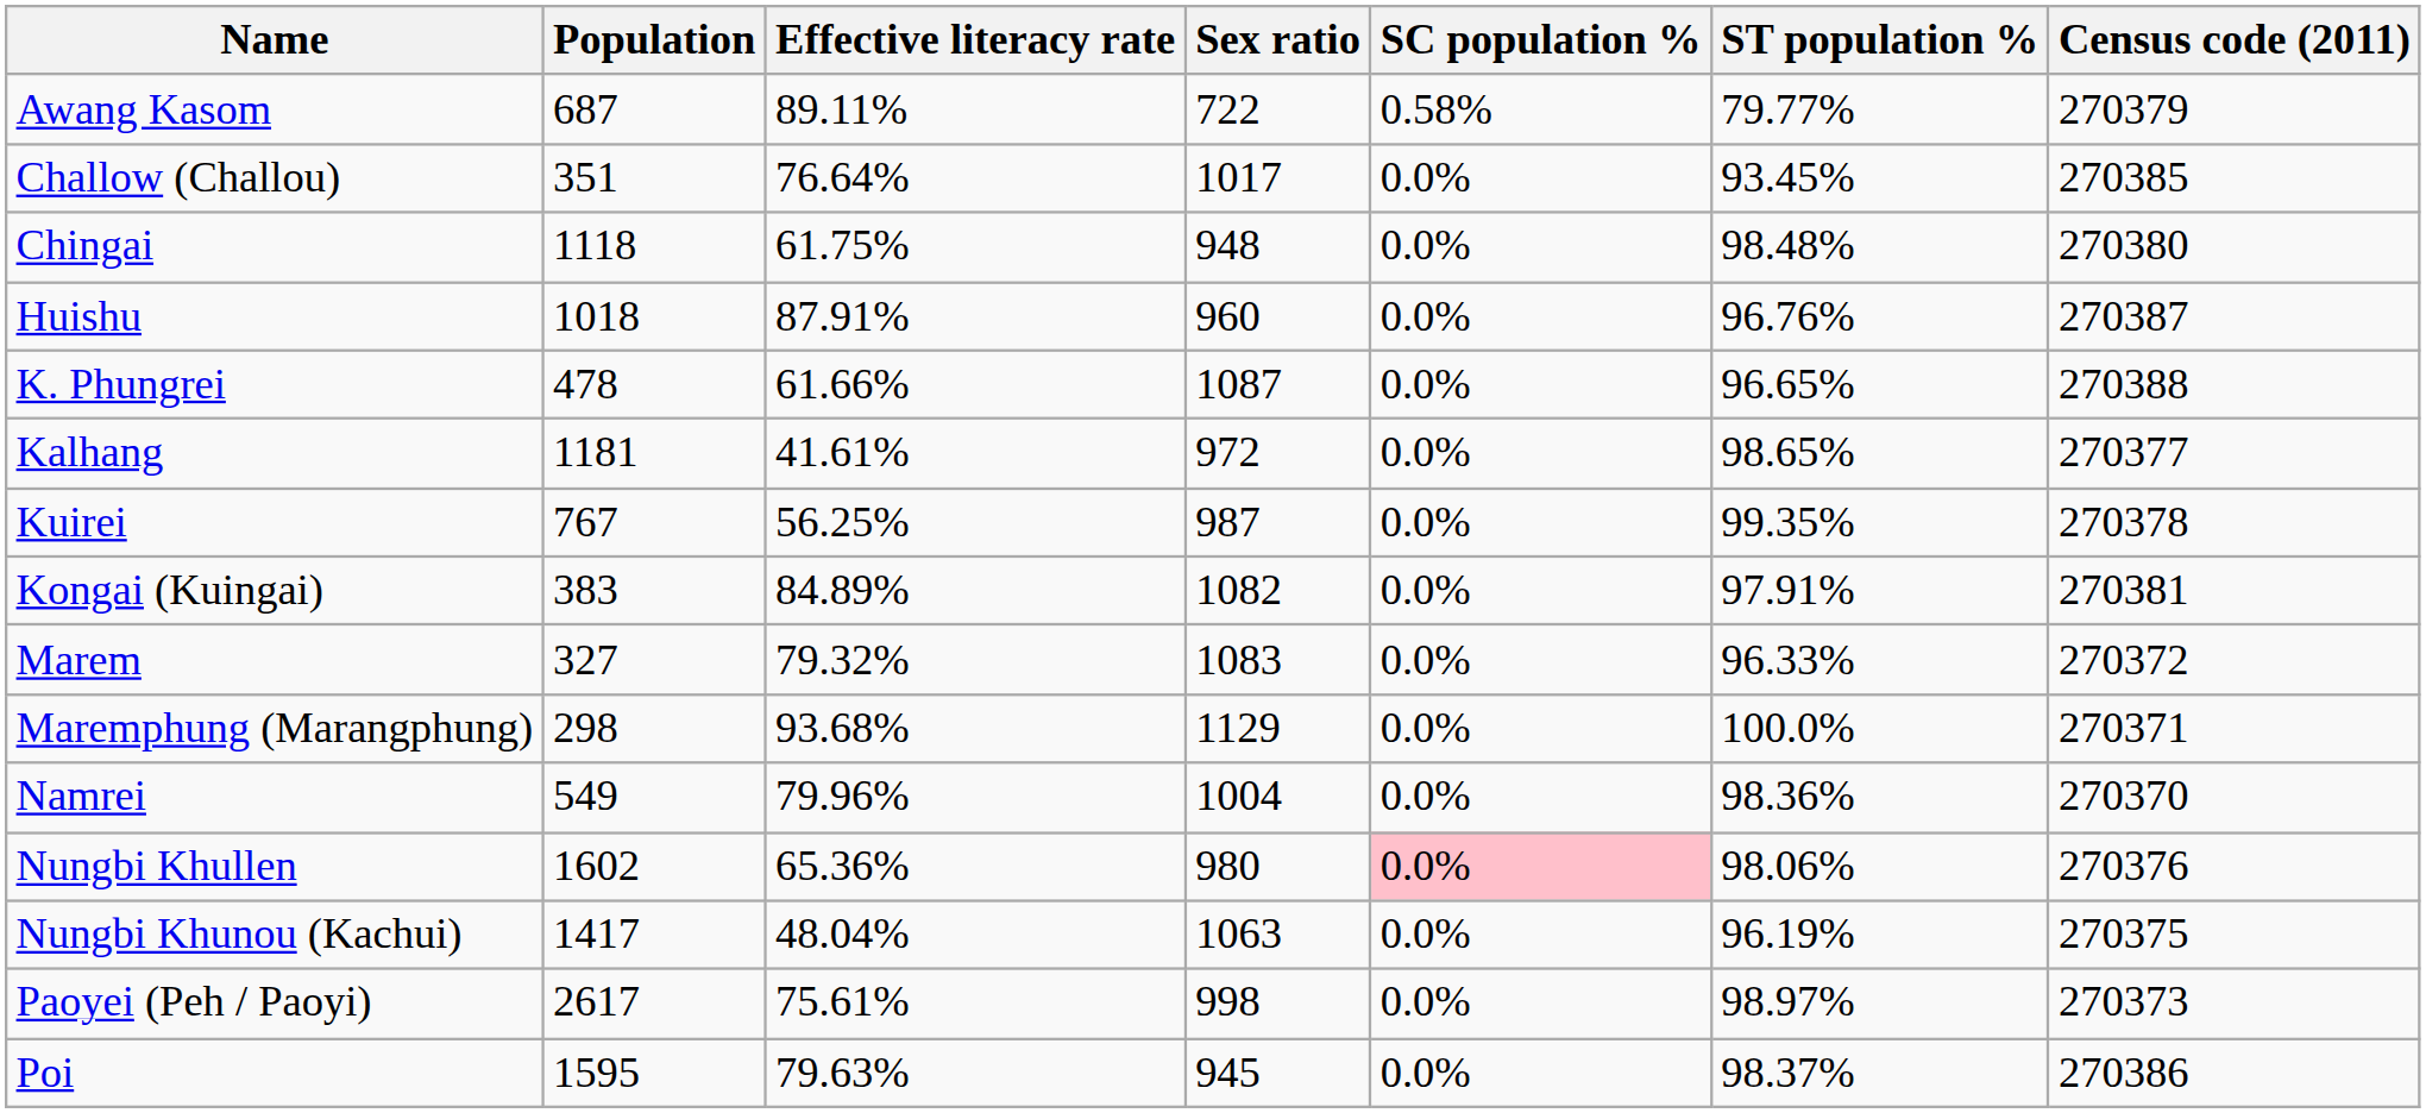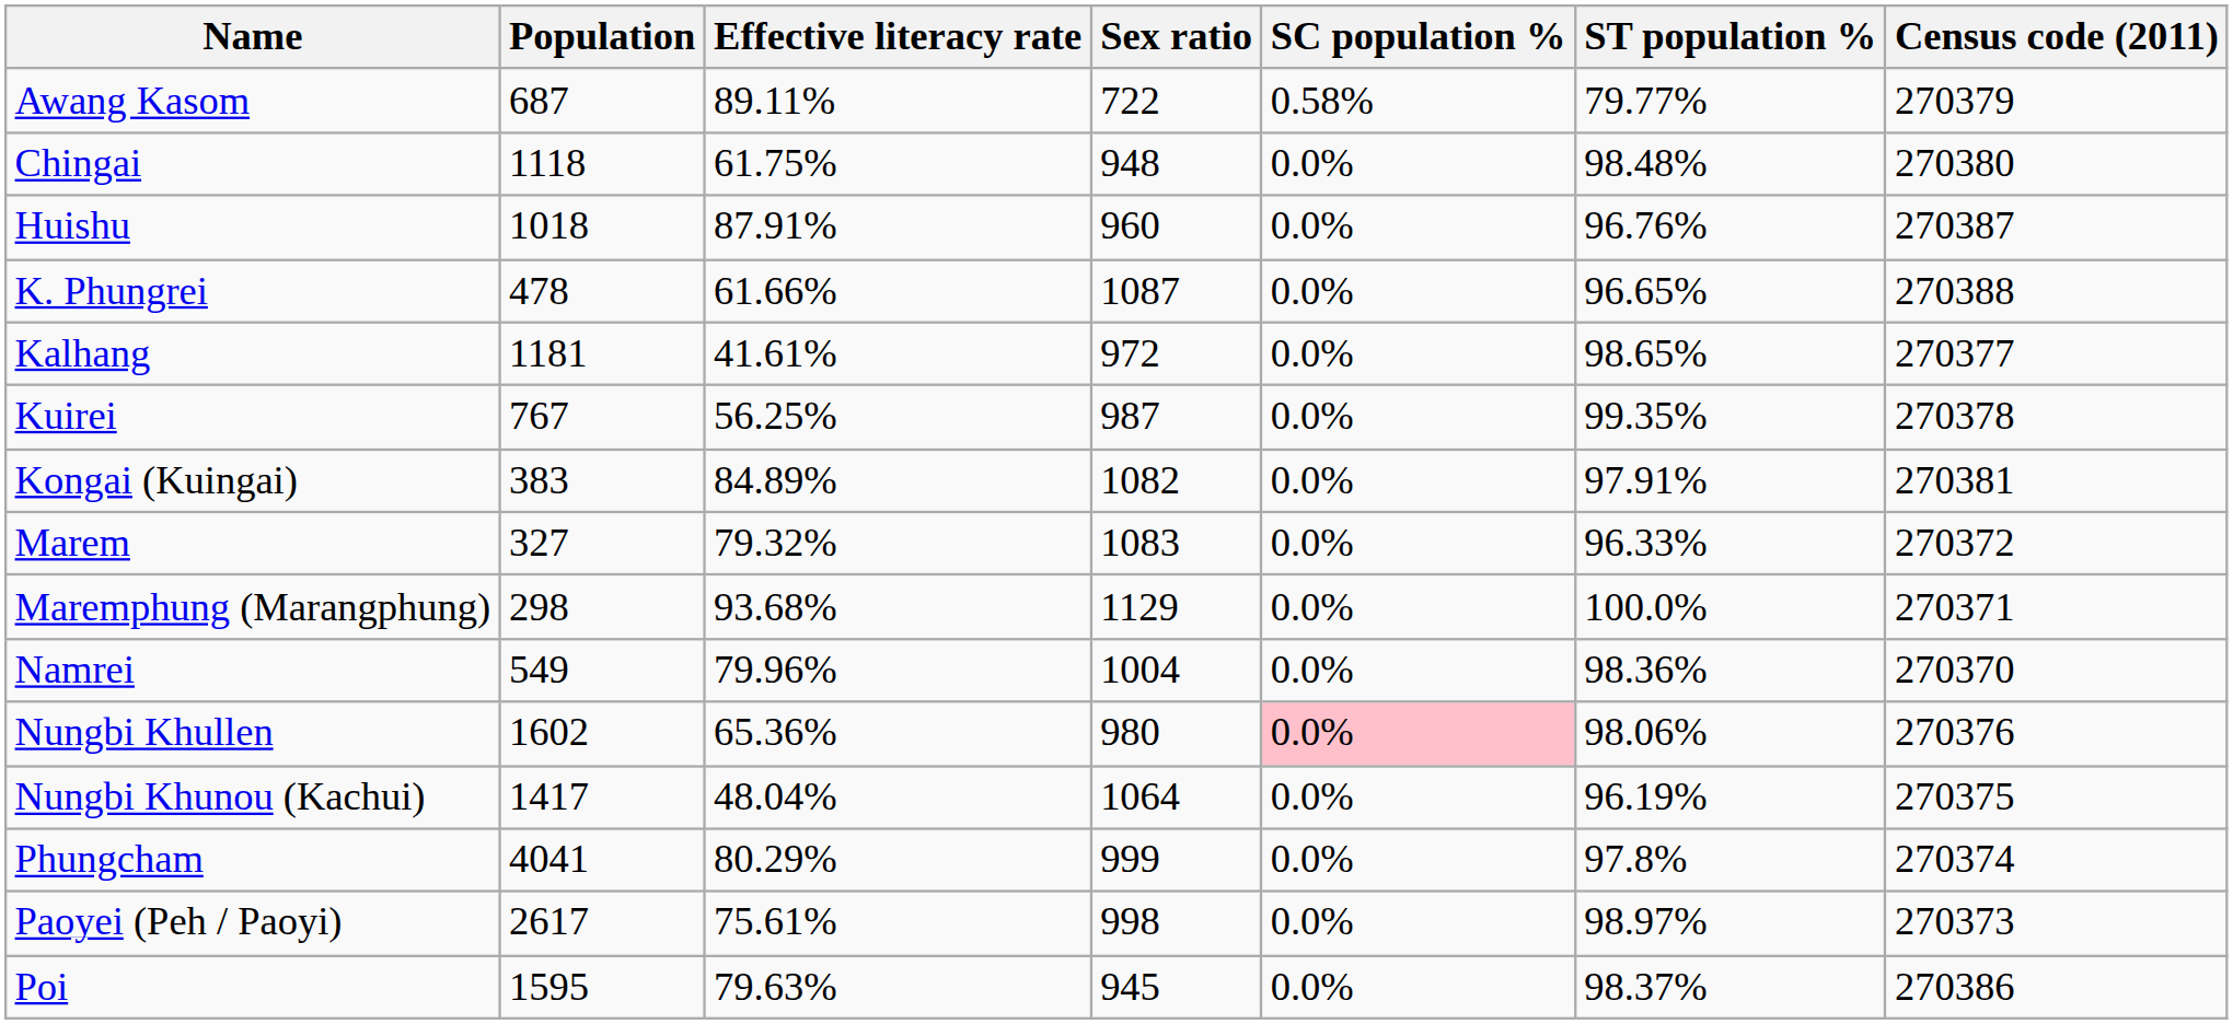- row: Challow (Challou) | 351 | 76.64% | 1017 | 0.0% | 93.45% | 270385
Nungbi Khunou (Kachui) | Sex ratio: 1063 -> 1064
+ row: Phungcham | 4041 | 80.29% | 999 | 0.0% | 97.8% | 270374
